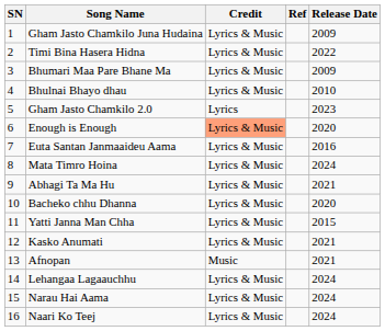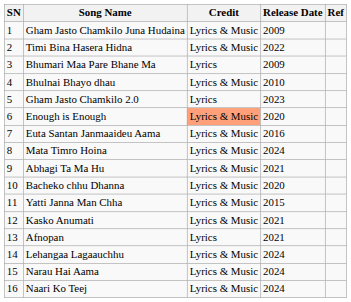columns swapped: Release Date <-> Ref
Bhumari Maa Pare Bhane Ma | Credit: Lyrics & Music -> Lyrics
Afnopan | Credit: Music -> Lyrics
